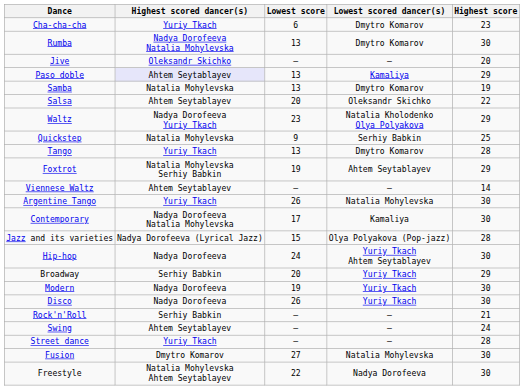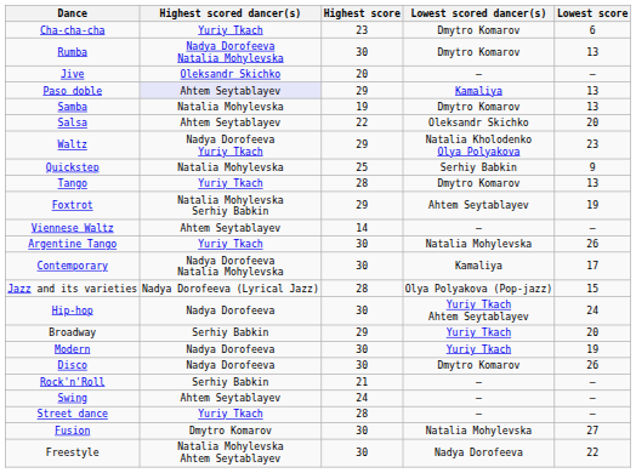columns swapped: Highest score <-> Lowest score
Disco | Lowest scored dancer(s): Yuriy Tkach -> Dmytro Komarov
